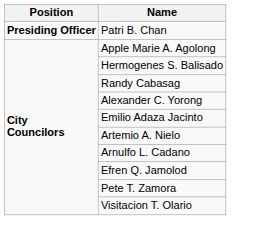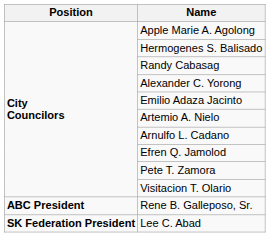- row: Presiding Officer | Patri B. Chan
+ row: ABC President | Rene B. Galleposo, Sr.
+ row: SK Federation President | Lee C. Abad
